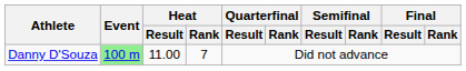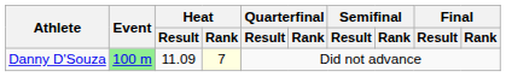Danny D'Souza | Heat / Result: 11.00 -> 11.09
Danny D'Souza | Heat / Rank: no background -> lightyellow background
